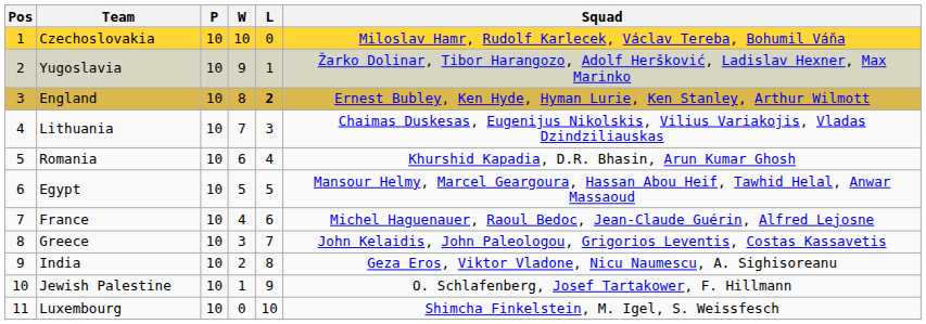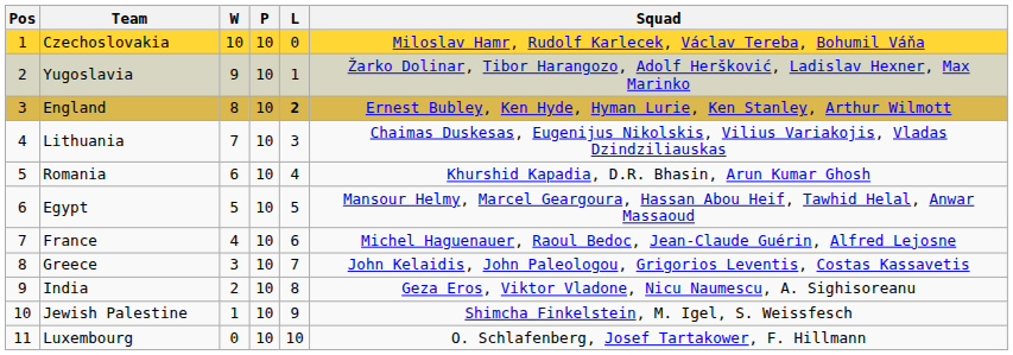columns swapped: P <-> W
Jewish Palestine | Squad: O. Schlafenberg, Josef Tartakower, F. Hillmann -> Shimcha Finkelstein, M. Igel, S. Weissfesch
Luxembourg | Squad: Shimcha Finkelstein, M. Igel, S. Weissfesch -> O. Schlafenberg, Josef Tartakower, F. Hillmann
